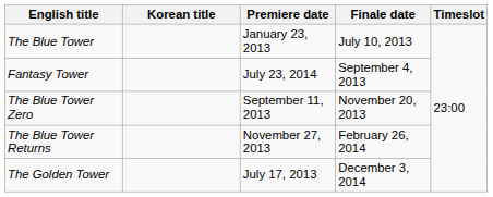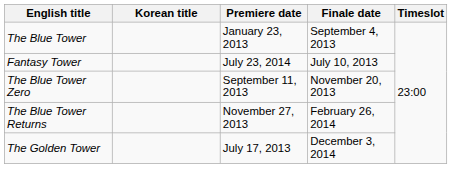The Blue Tower | Finale date: July 10, 2013 -> September 4, 2013
Fantasy Tower | Finale date: September 4, 2013 -> July 10, 2013
